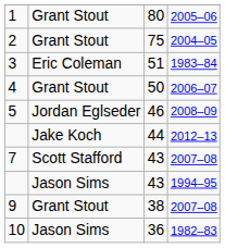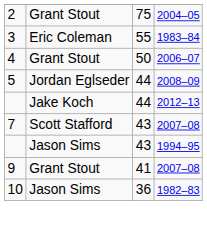- row: 1 | Grant Stout | 80 | 2005–06
3 | column 3: 51 -> 55
5 | column 3: 46 -> 44
9 | column 3: 38 -> 41
